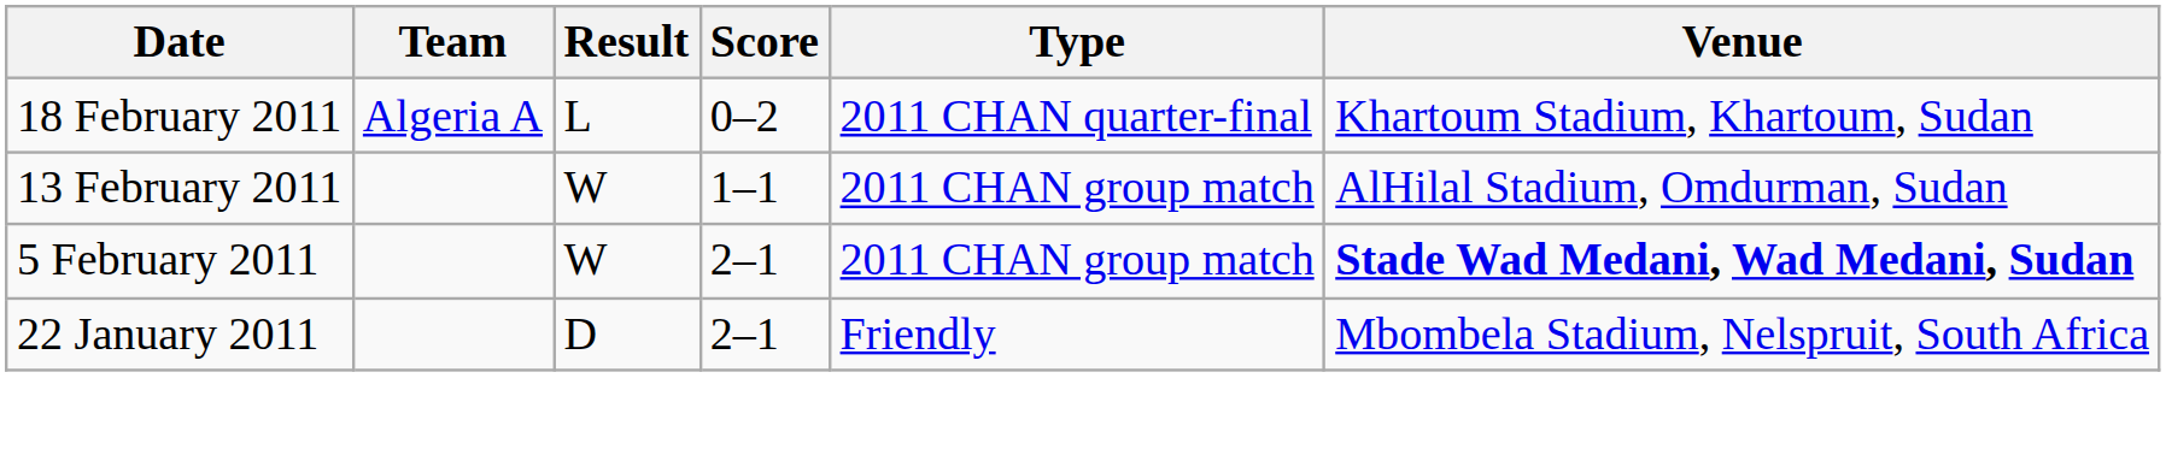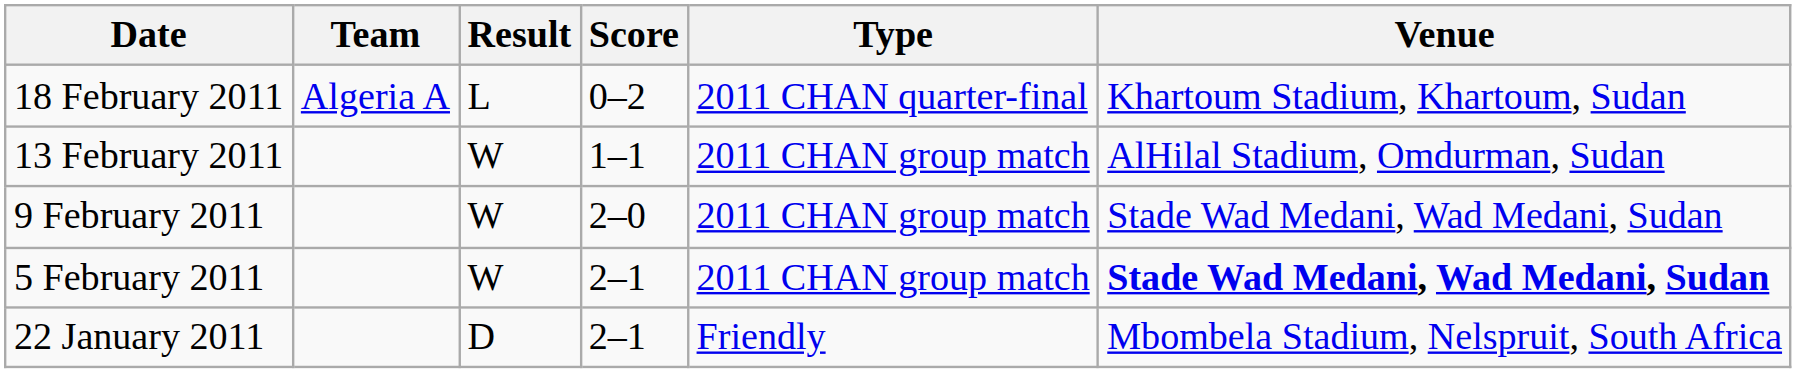+ row: 9 February 2011 | W | 2–0 | 2011 CHAN group match | Stade Wad Medani, Wad Medani, Sudan
